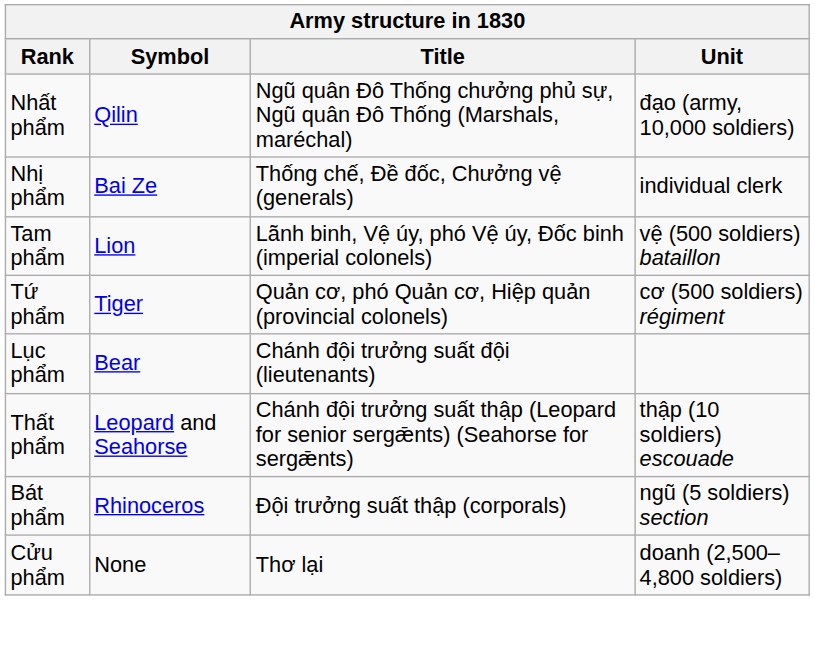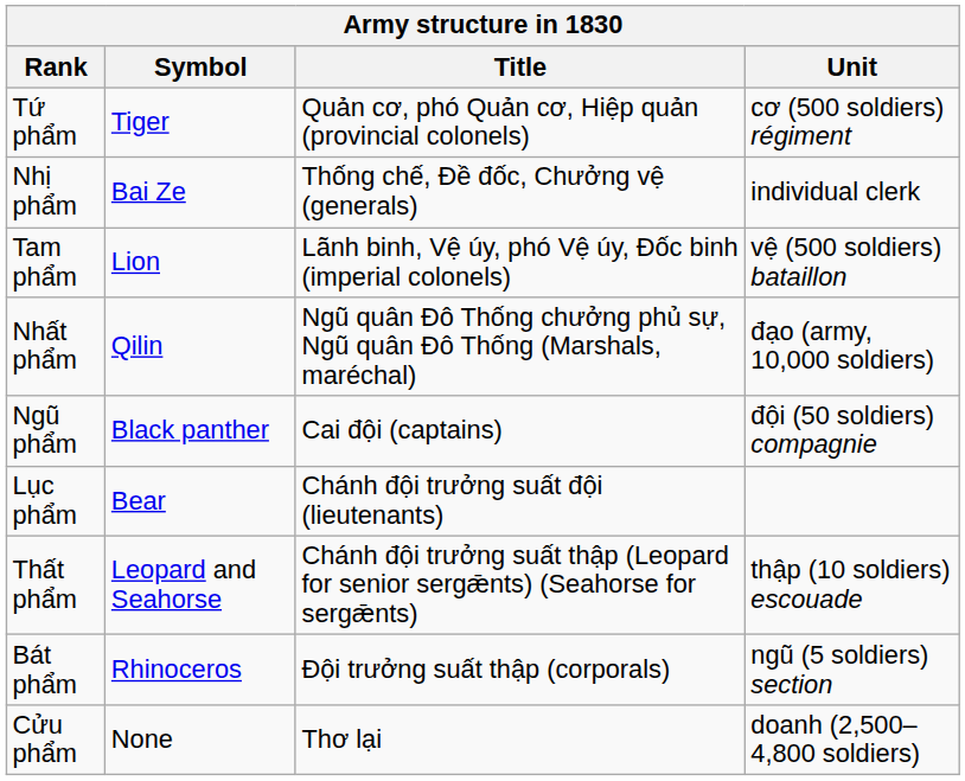rows swapped: Nhất phẩm <-> Tứ phẩm
+ row: Ngũ phẩm | Black panther | Cai đội (captains) | đội (50 soldiers) compagnie
